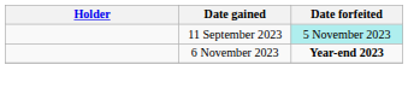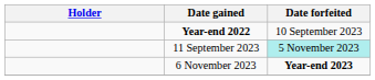+ row: Year-end 2022 | 10 September 2023
